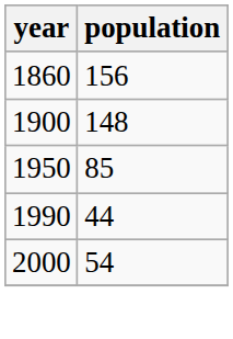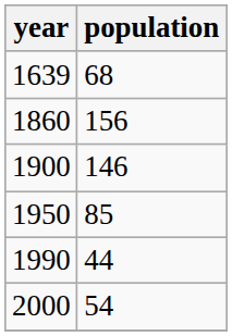+ row: 1639 | 68
1900 | population: 148 -> 146
